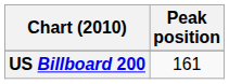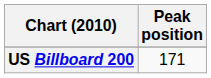US Billboard 200 | Peak position: 161 -> 171
